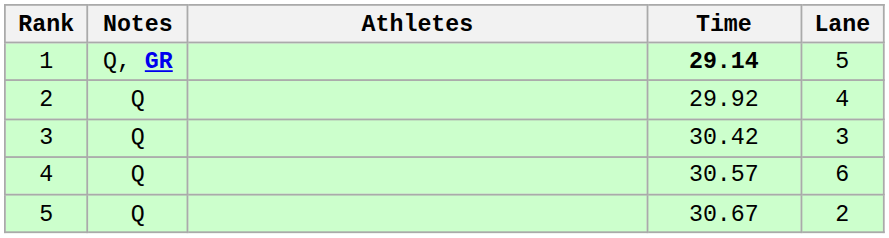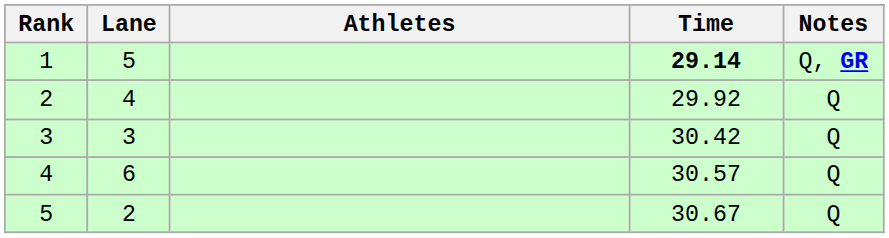columns swapped: Lane <-> Notes
